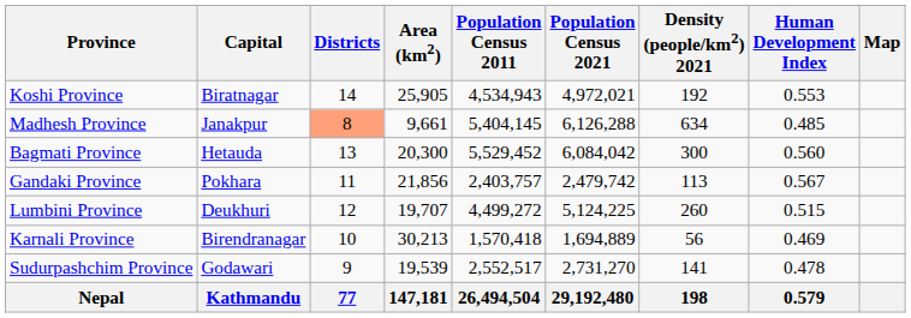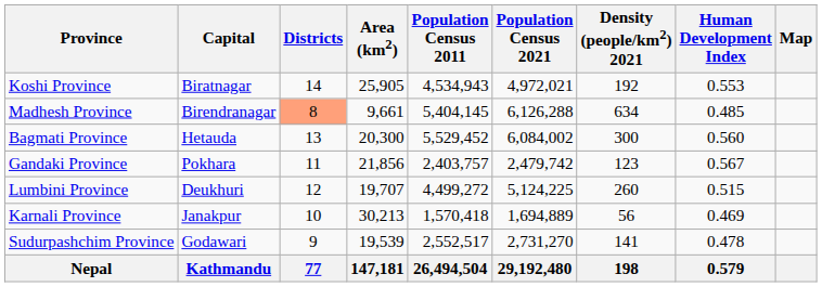Madhesh Province | Capital: Janakpur -> Birendranagar
Bagmati Province | Population Census 2021: 6,084,042 -> 6,084,002
Gandaki Province | Density (people/km2) 2021: 113 -> 123
Karnali Province | Capital: Birendranagar -> Janakpur
